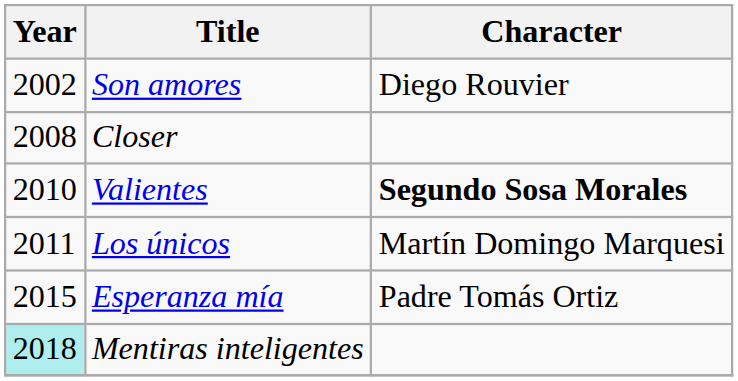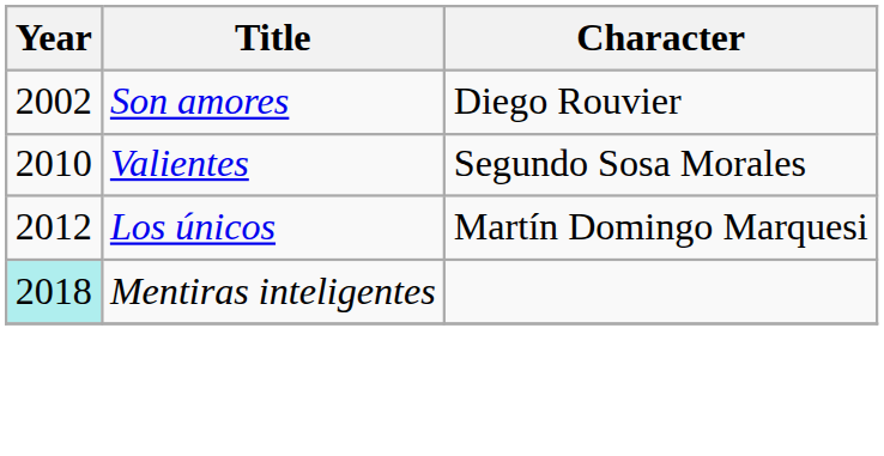- row: 2008 | Closer
Valientes | Character: bold -> normal
Los únicos | Year: 2011 -> 2012
- row: 2015 | Esperanza mía | Padre Tomás Ortiz
